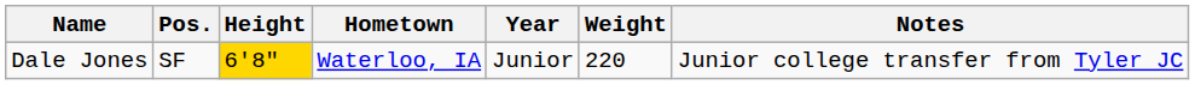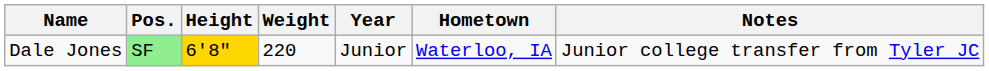columns swapped: Weight <-> Hometown
Dale Jones | Pos.: no background -> lightgreen background
